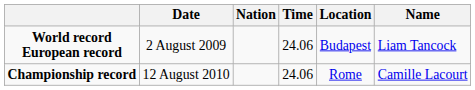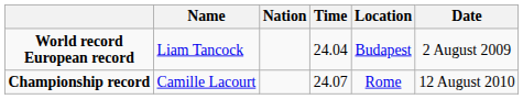columns swapped: Name <-> Date
World record European record | Time: 24.06 -> 24.04
Championship record | Time: 24.06 -> 24.07
